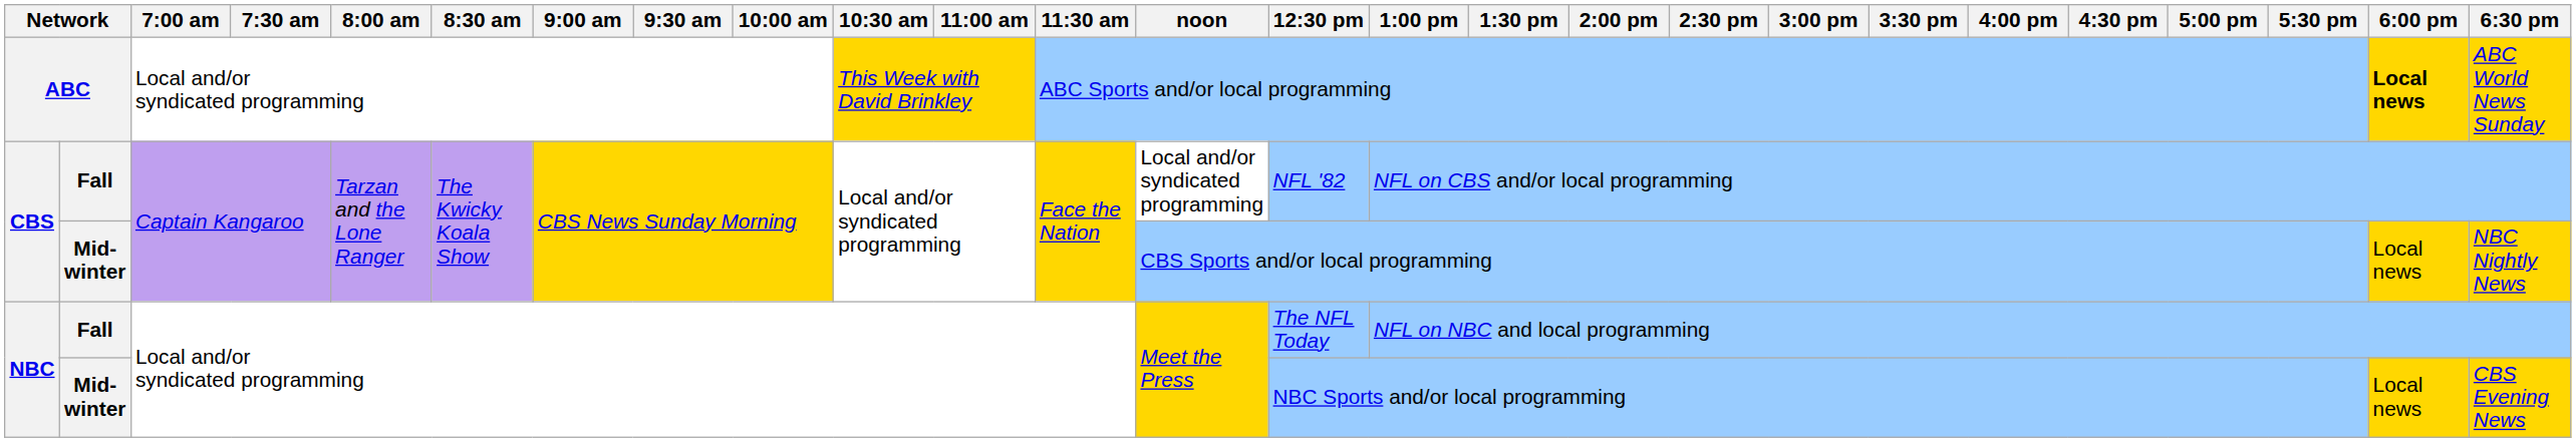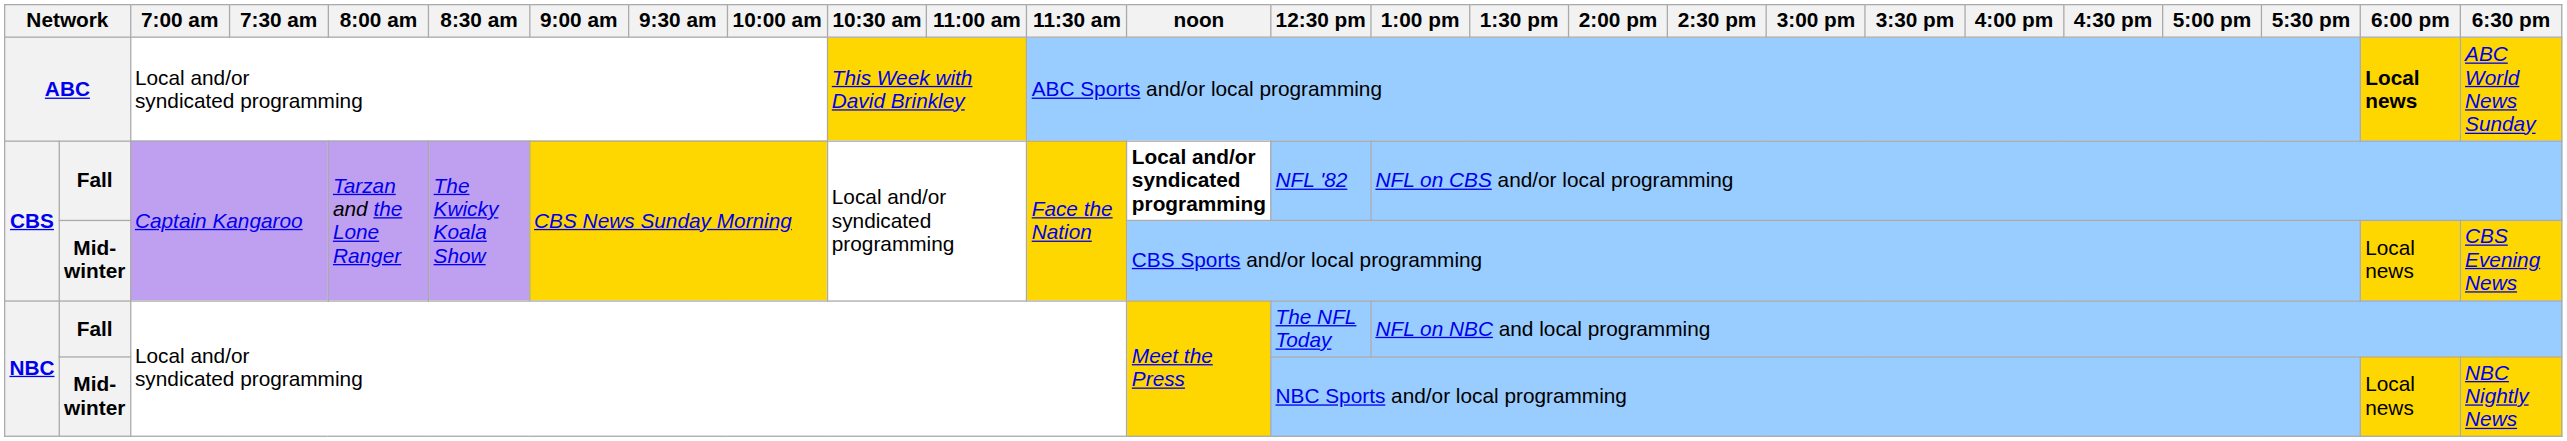CBS / Fall | noon: normal -> bold
CBS / Mid-winter | 6:30 pm: NBC Nightly News -> CBS Evening News
NBC / Mid-winter | 6:30 pm: CBS Evening News -> NBC Nightly News
